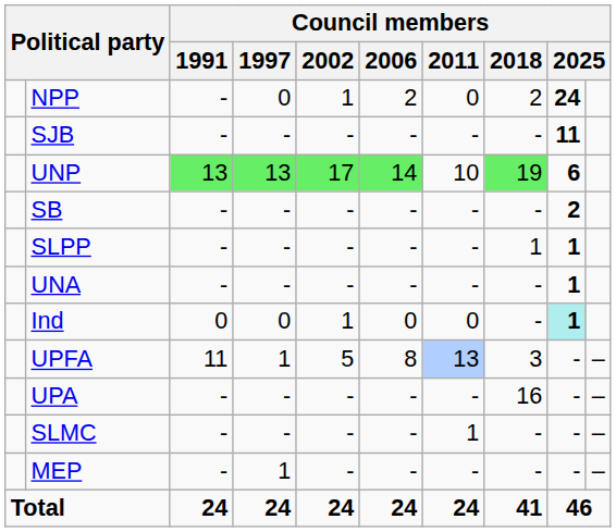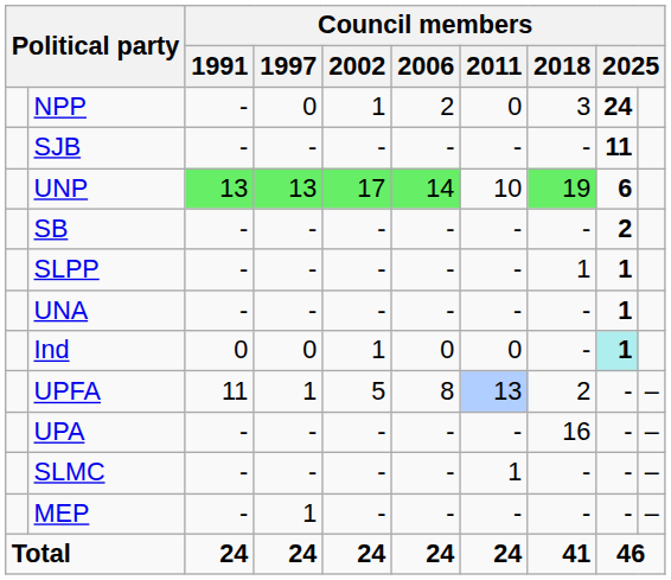NPP | Council members / 2018: 2 -> 3
UPFA | Council members / 2018: 3 -> 2
